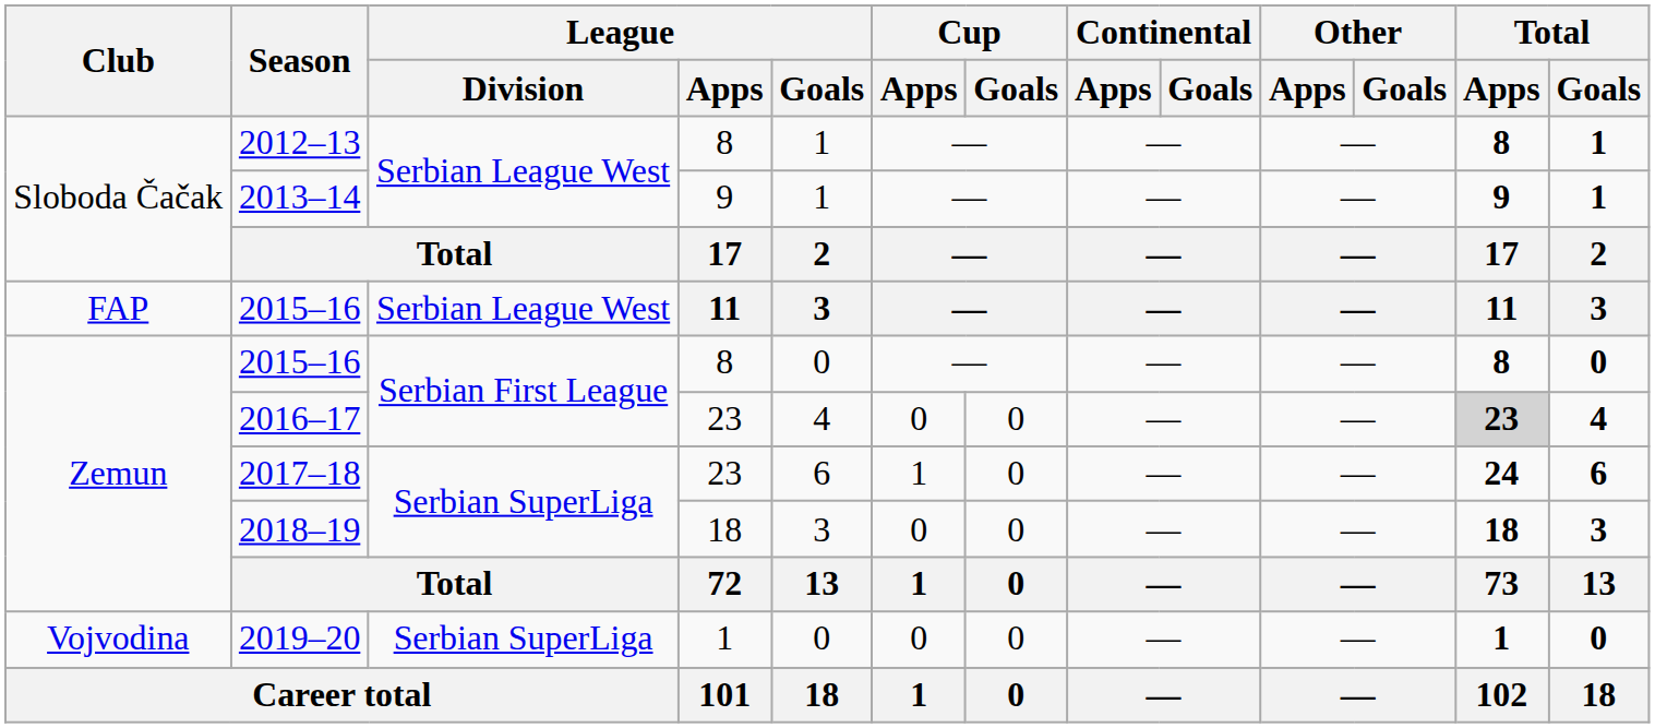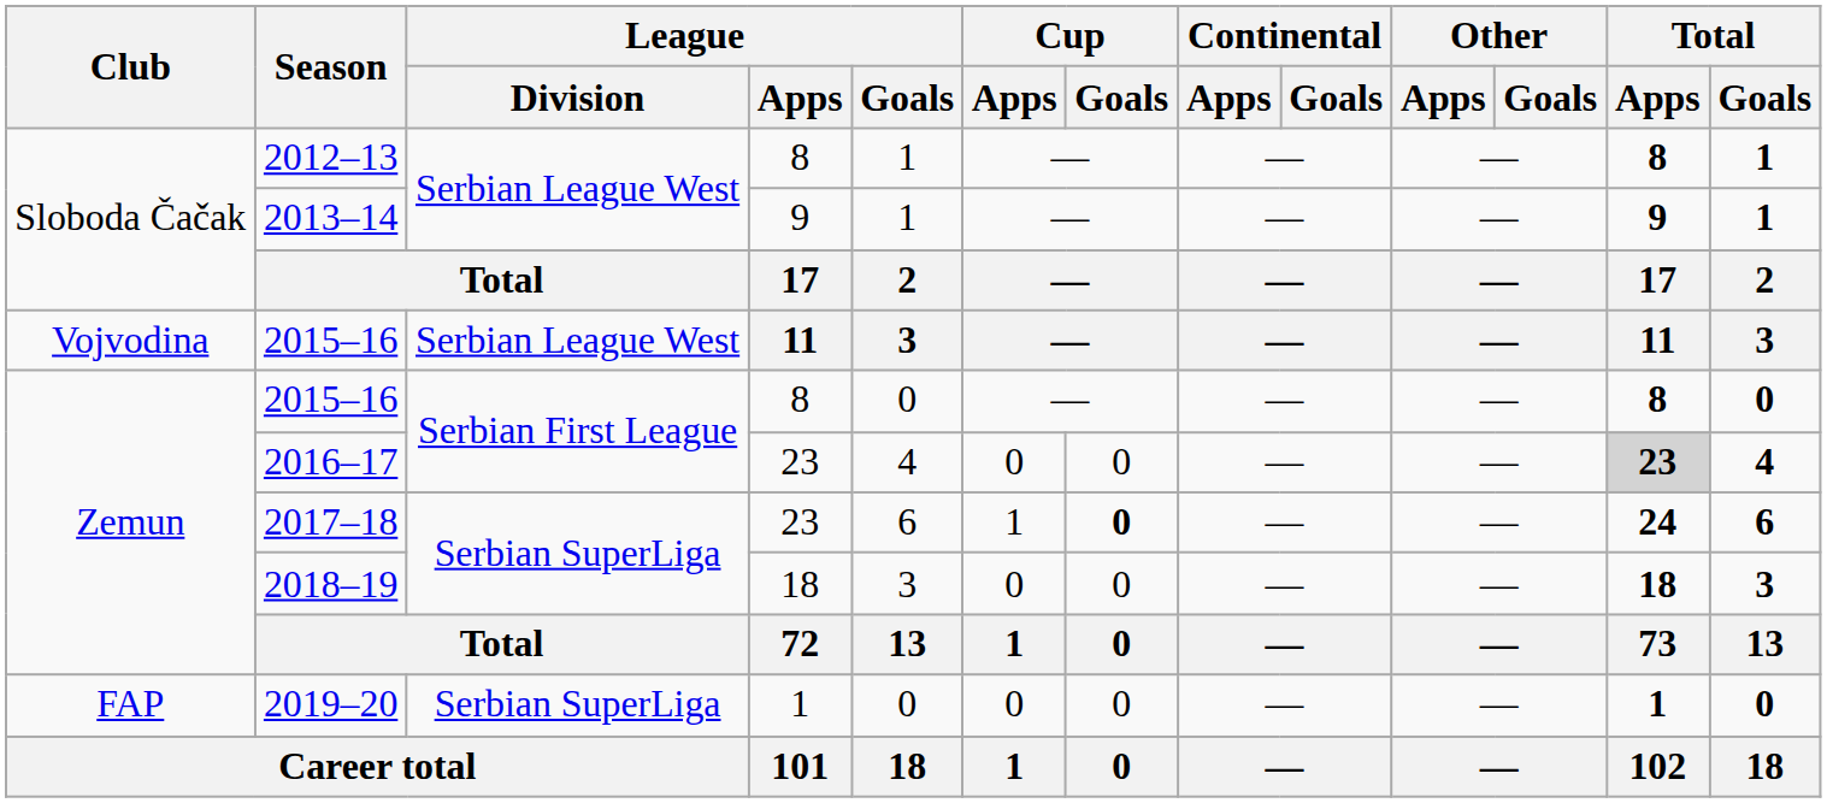2015–16 / 11 | Club: FAP -> Vojvodina
2017–18 | Cup / Goals: normal -> bold
2019–20 | Club: Vojvodina -> FAP
